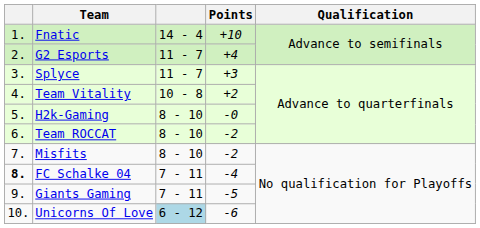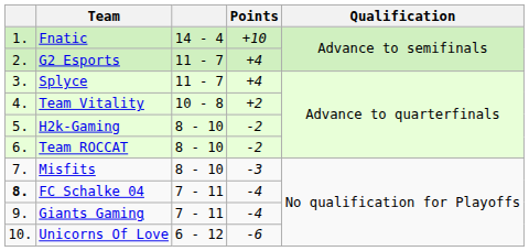Splyce | Points: +3 -> +4
H2k-Gaming | Points: -0 -> -2
Misfits | Points: -2 -> -3
Giants Gaming | Points: -5 -> -4
Unicorns Of Love | column 3: lightblue background -> no background
